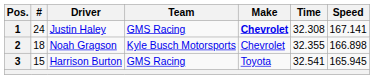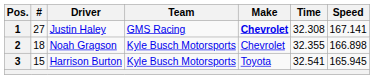1 | #: 24 -> 27
3 | Team: GMS Racing -> Kyle Busch Motorsports
